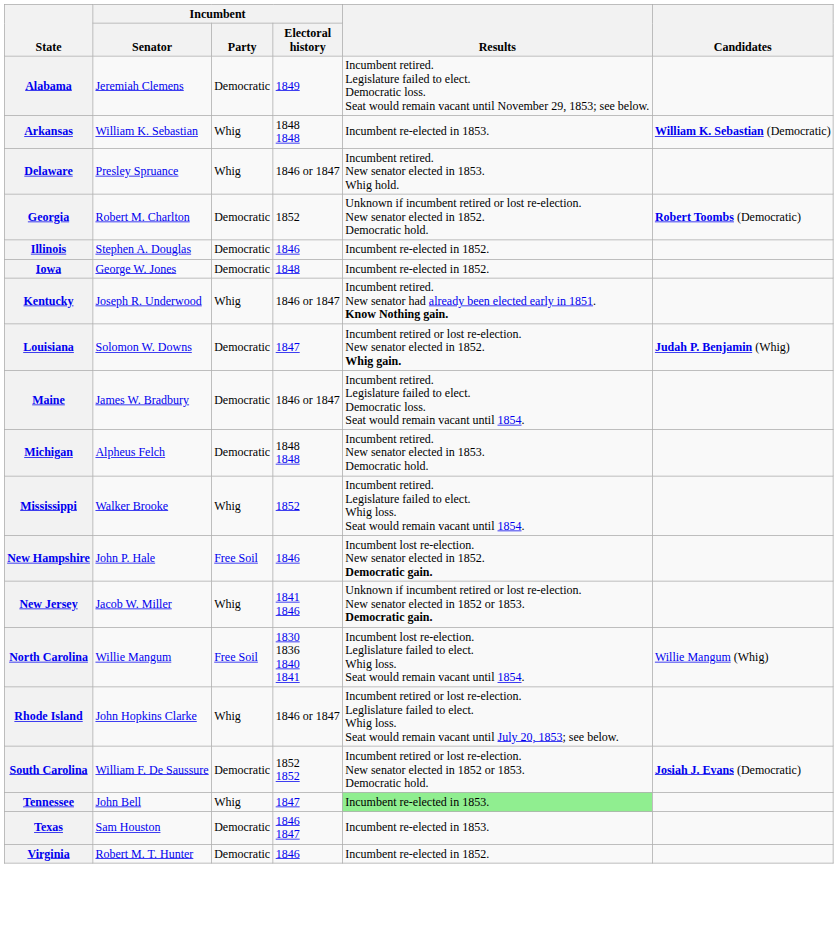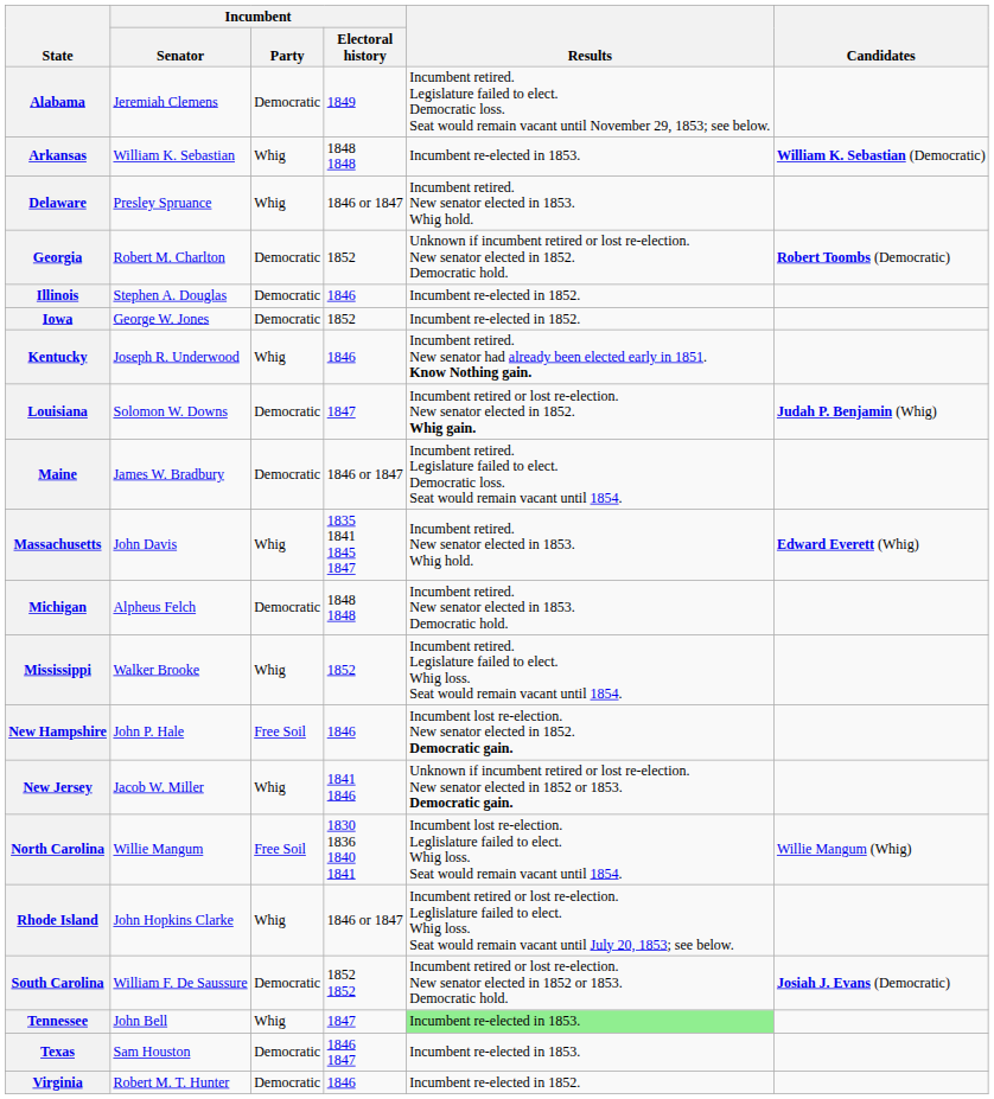Iowa | Incumbent / Electoral history: 1848 -> 1852
Kentucky | Incumbent / Electoral history: 1846 or 1847 -> 1846
+ row: Massachusetts | John Davis | Whig | 1835 1841 1845 1847 | Incumbent retired. New senator elected in 1853. Whig hold. | Edward Everett (Whig)
